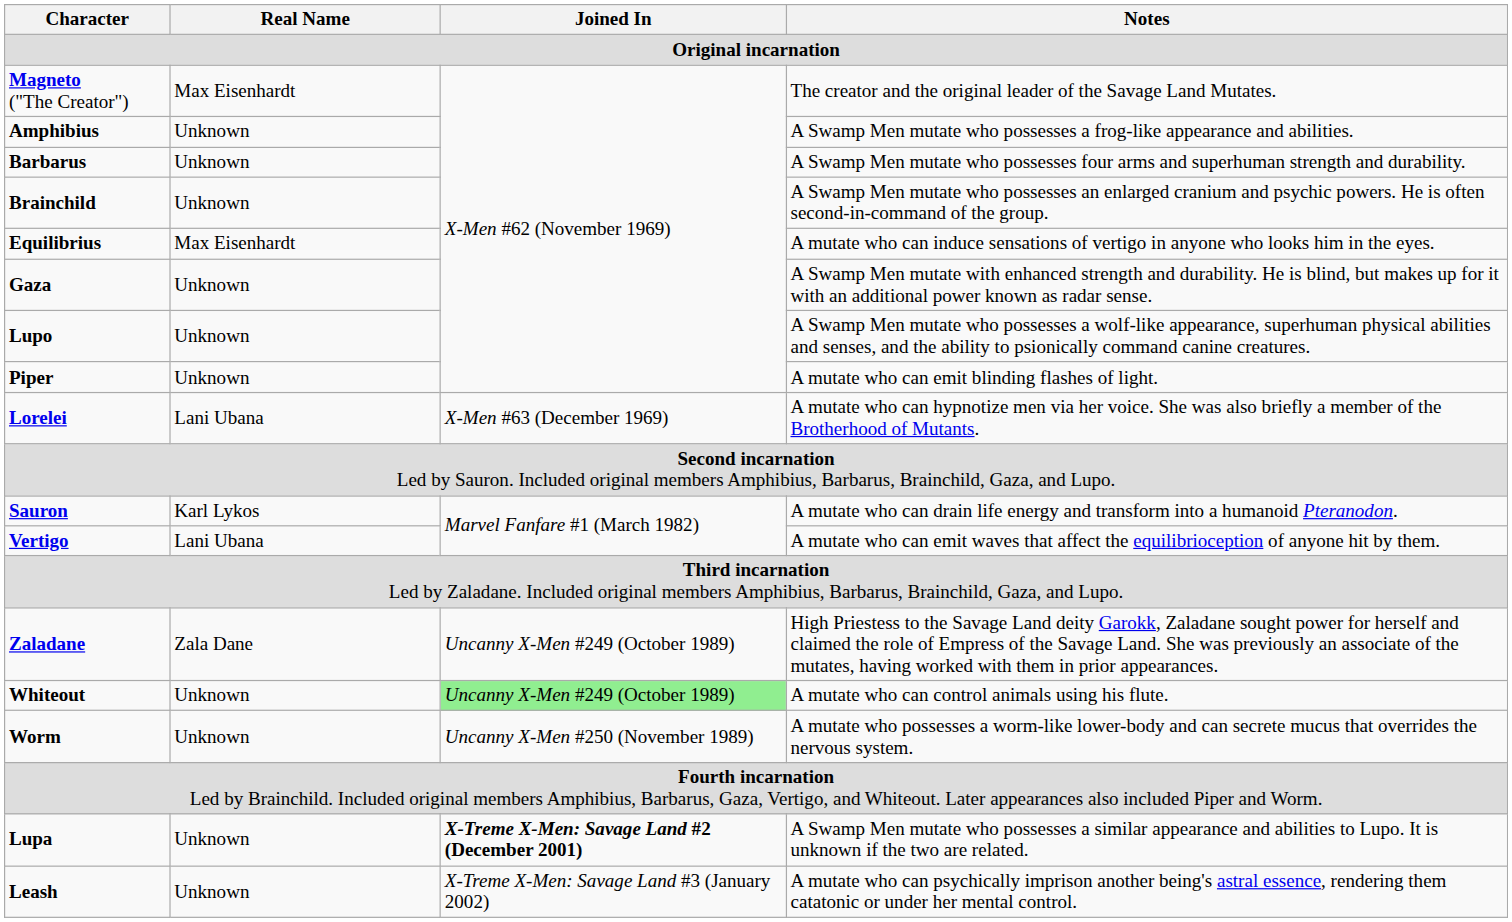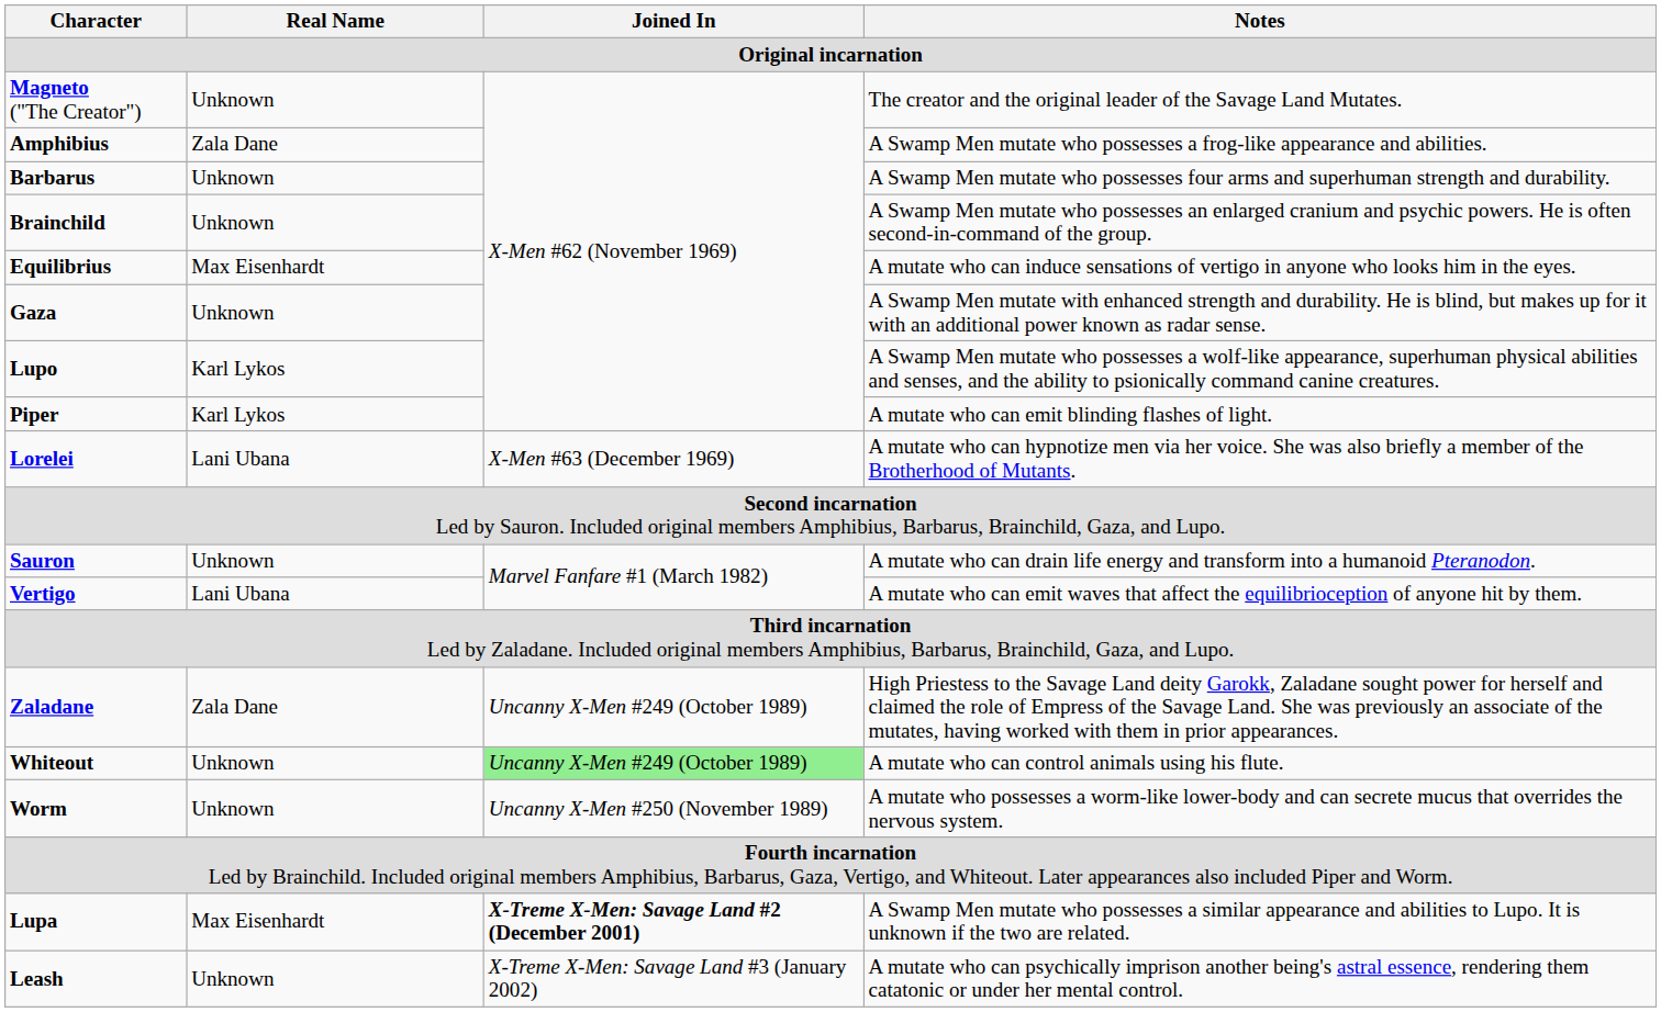Magneto ("The Creator") | Real Name: Max Eisenhardt -> Unknown
Amphibius | Real Name: Unknown -> Zala Dane
Lupo | Real Name: Unknown -> Karl Lykos
Piper | Real Name: Unknown -> Karl Lykos
Sauron | Real Name: Karl Lykos -> Unknown
Lupa | Real Name: Unknown -> Max Eisenhardt
